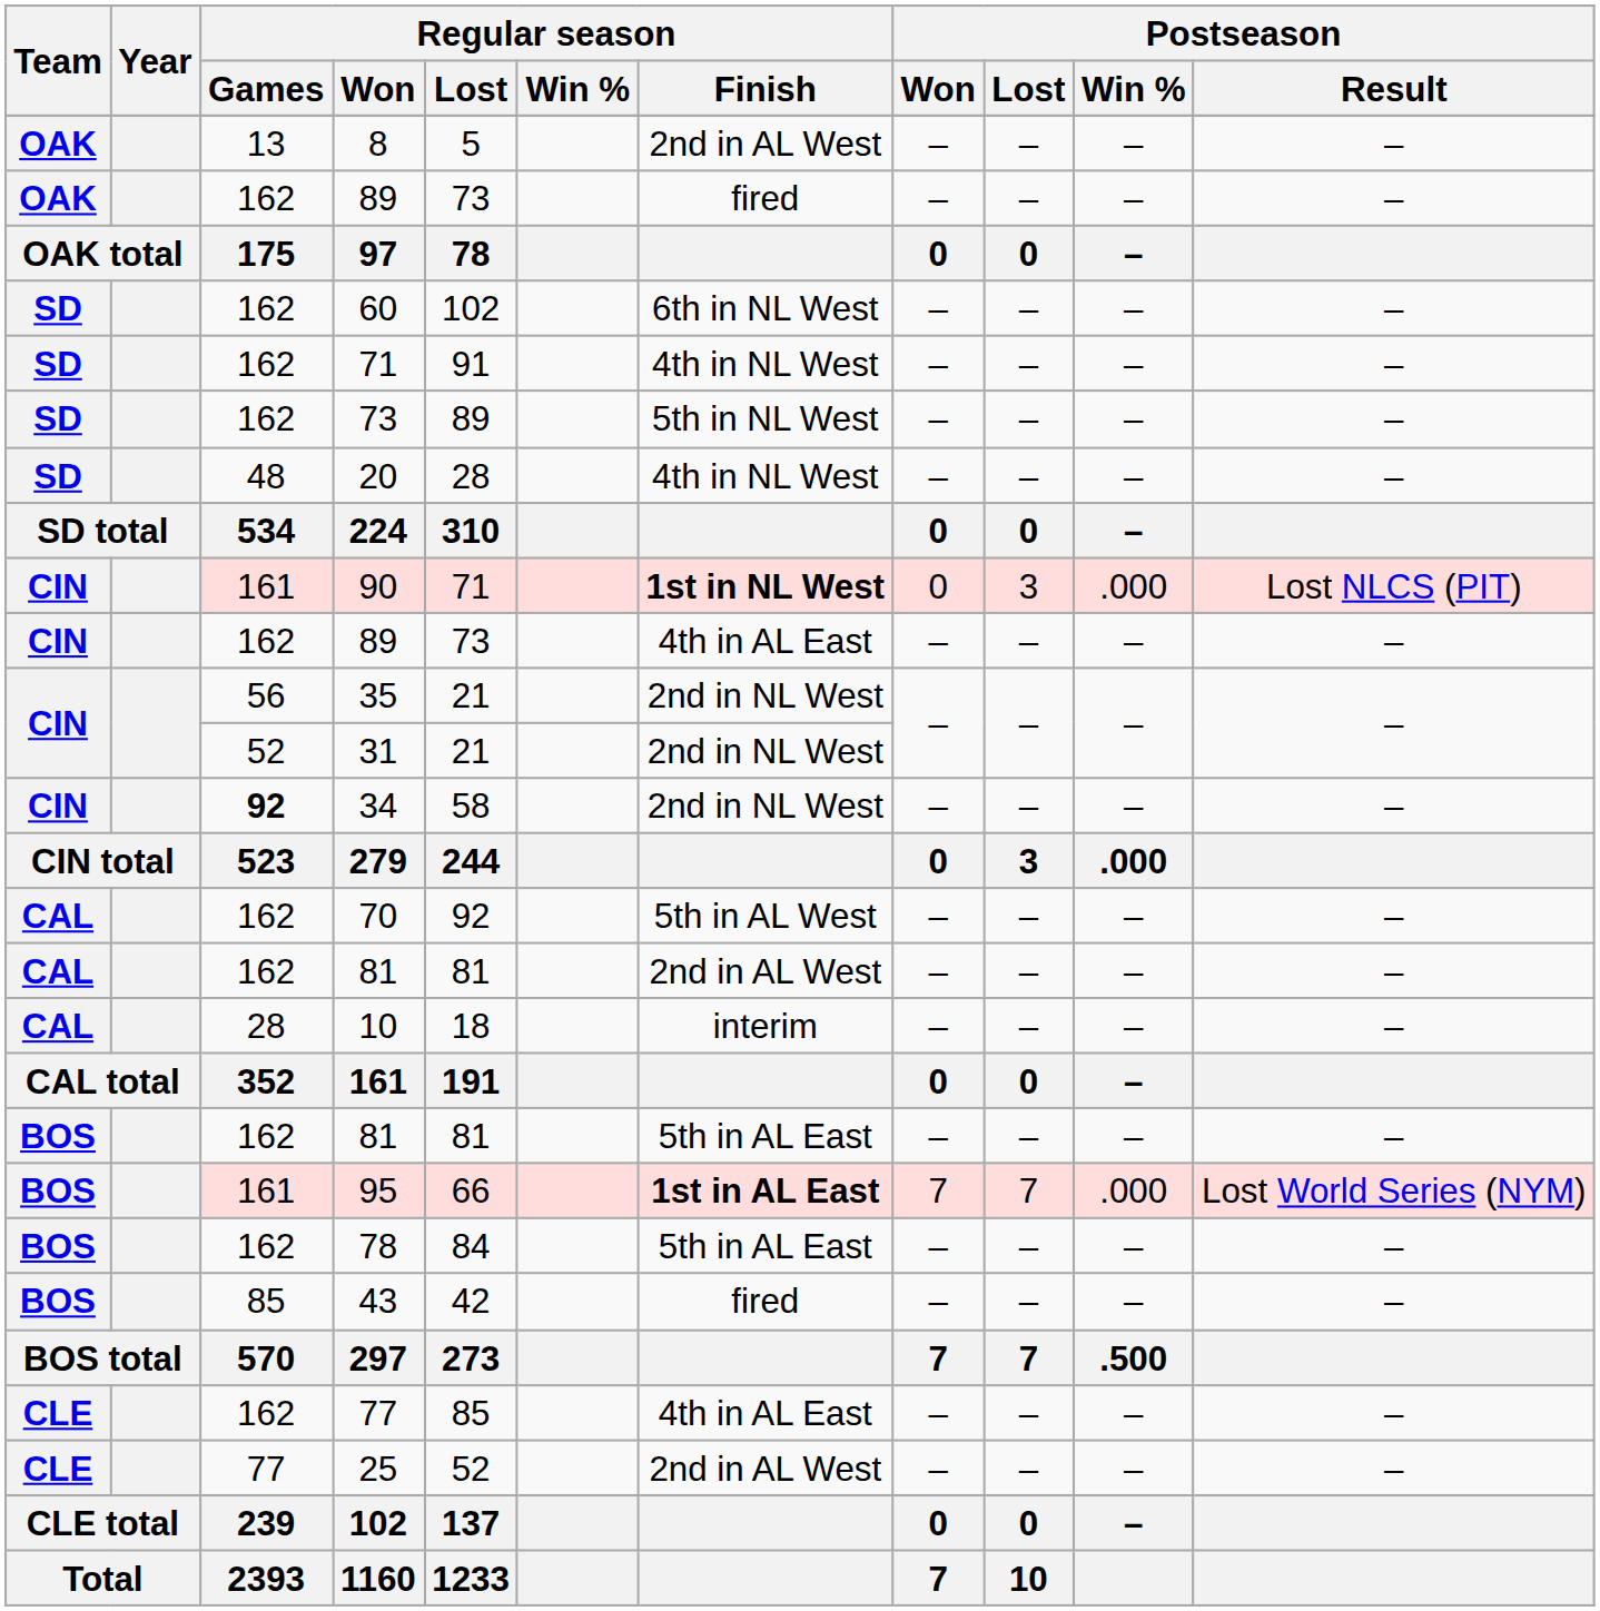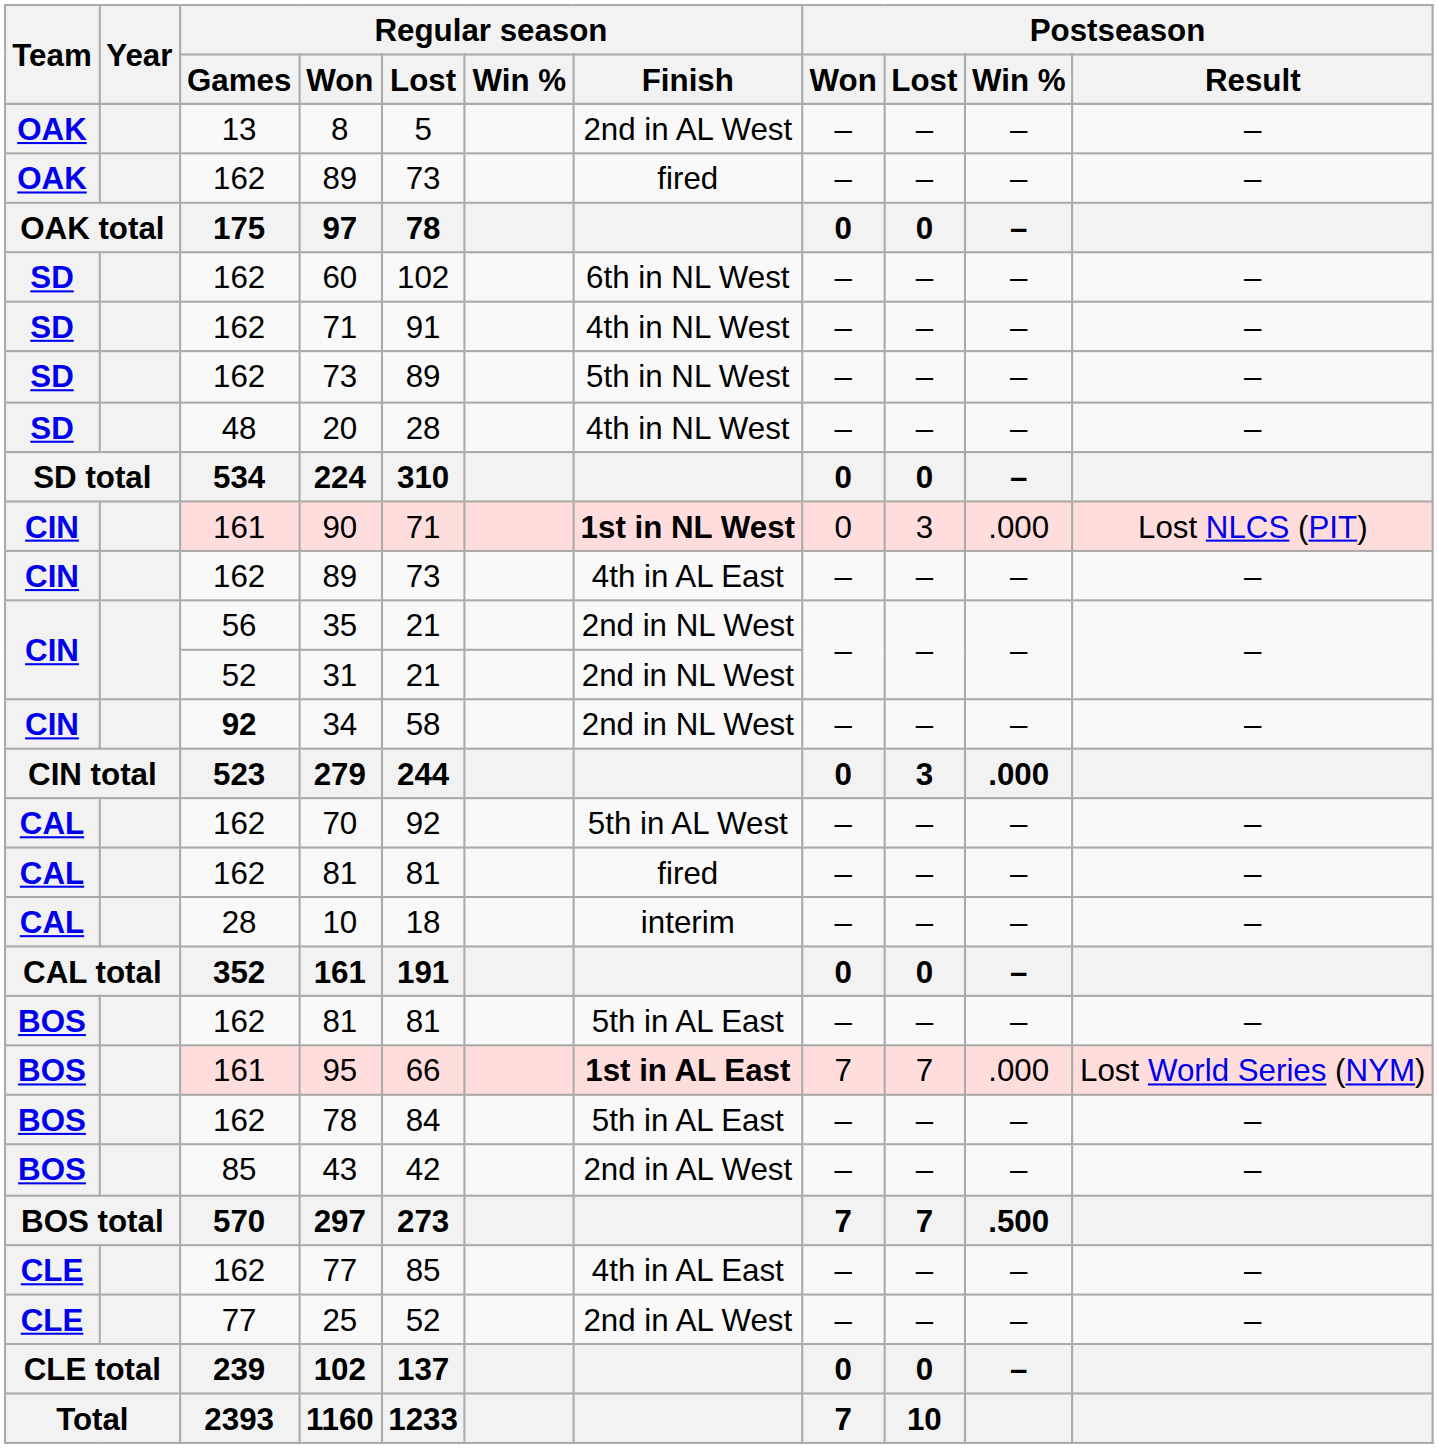CAL / 81 | Regular season / Finish: 2nd in AL West -> fired
43 | Regular season / Finish: fired -> 2nd in AL West
